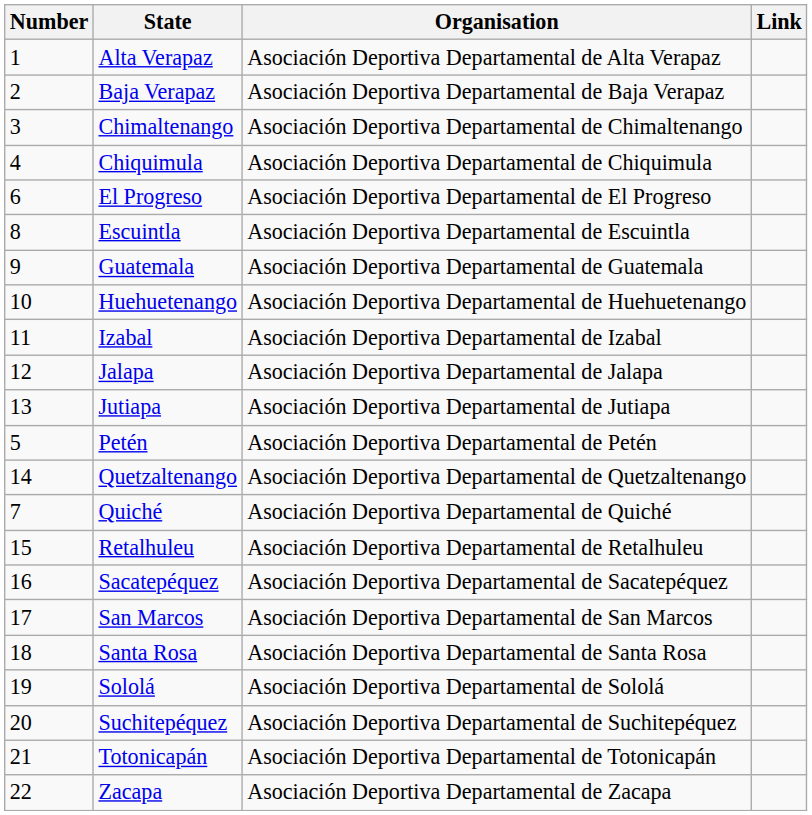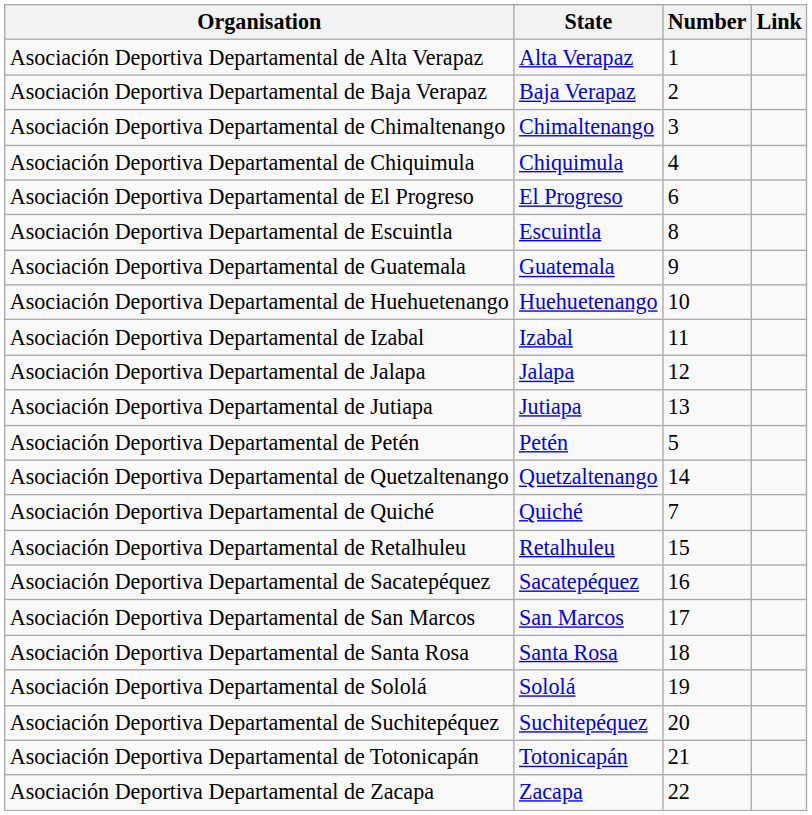columns swapped: Number <-> Organisation
